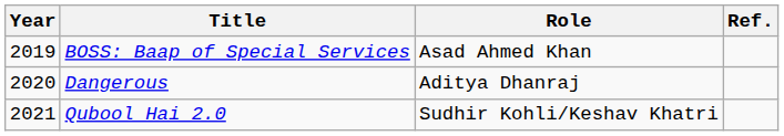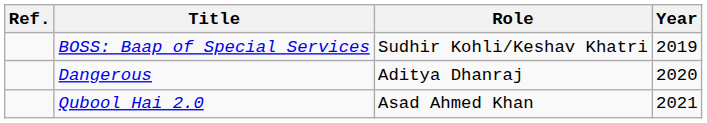columns swapped: Year <-> Ref.
BOSS: Baap of Special Services | Role: Asad Ahmed Khan -> Sudhir Kohli/Keshav Khatri
Qubool Hai 2.0 | Role: Sudhir Kohli/Keshav Khatri -> Asad Ahmed Khan
